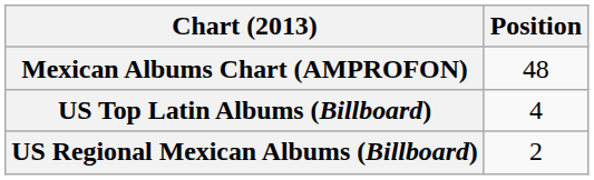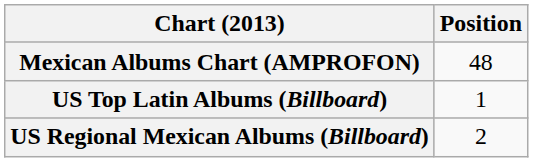US Top Latin Albums (Billboard) | Position: 4 -> 1
